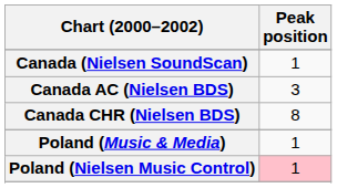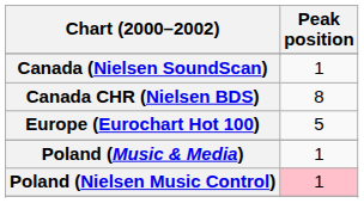- row: Canada AC (Nielsen BDS) | 3
+ row: Europe (Eurochart Hot 100) | 5
